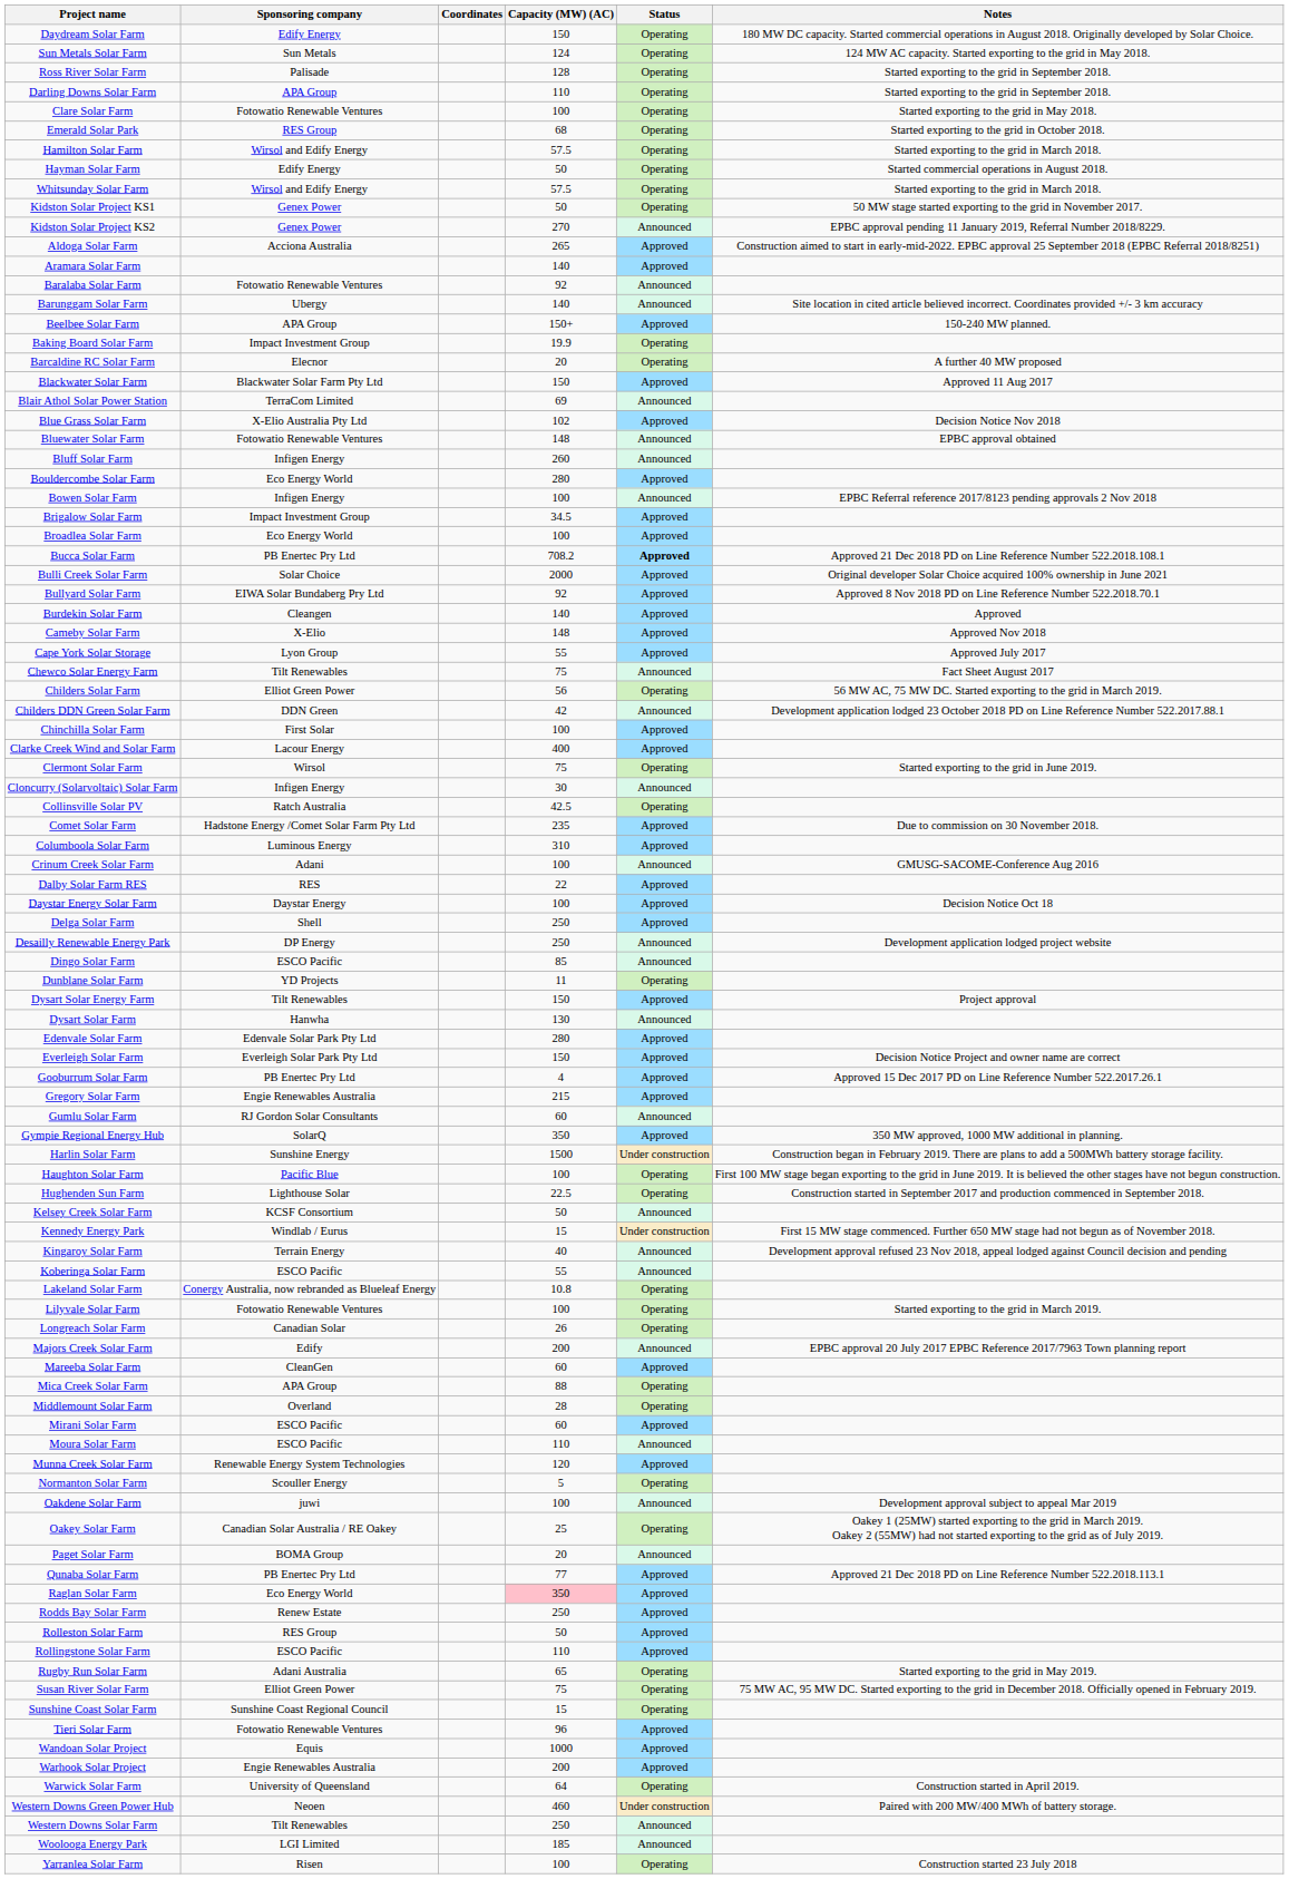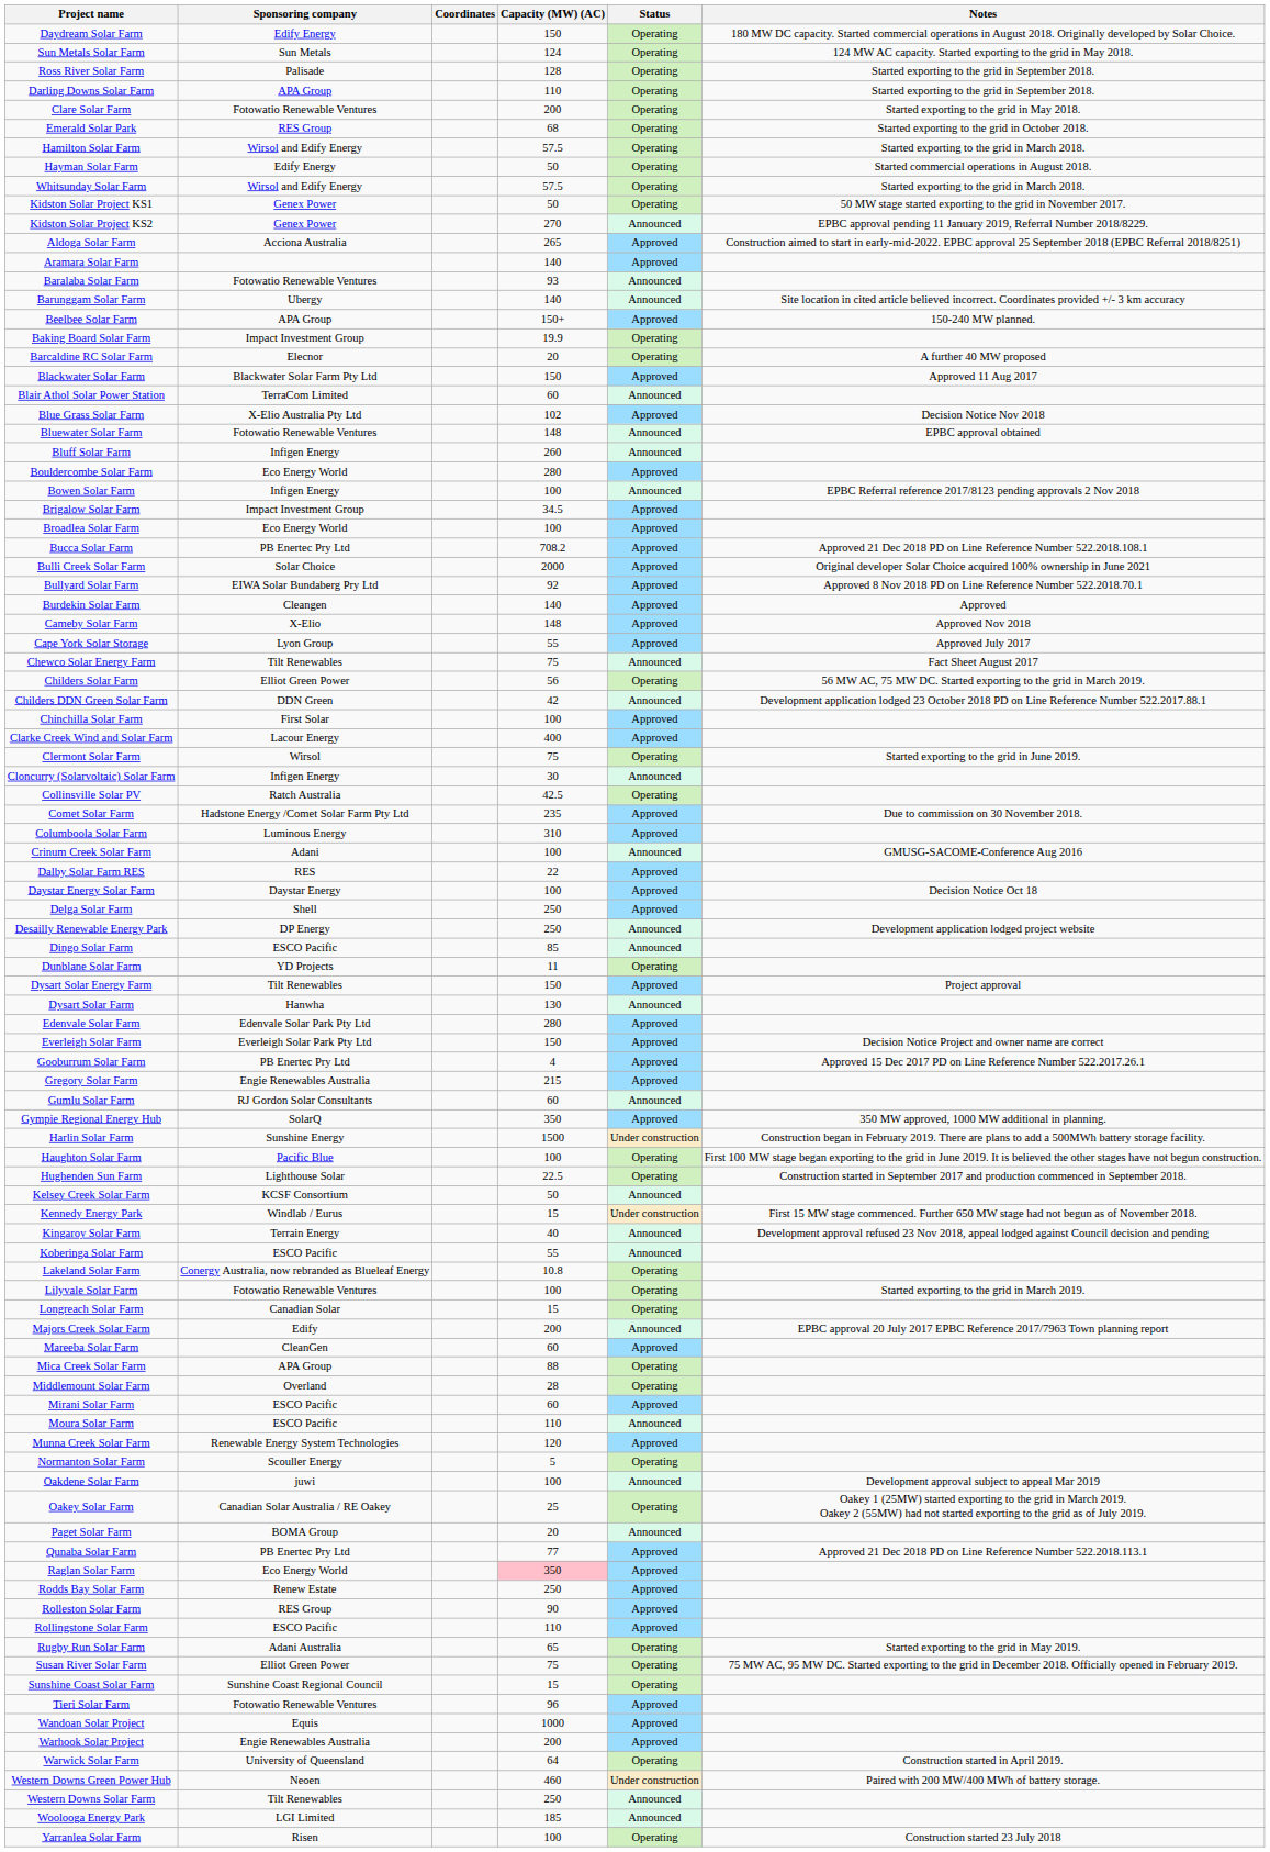Clare Solar Farm | Capacity (MW) (AC): 100 -> 200
Baralaba Solar Farm | Capacity (MW) (AC): 92 -> 93
Blair Athol Solar Power Station | Capacity (MW) (AC): 69 -> 60
Bucca Solar Farm | Status: bold -> normal
Longreach Solar Farm | Capacity (MW) (AC): 26 -> 15
Rolleston Solar Farm | Capacity (MW) (AC): 50 -> 90
